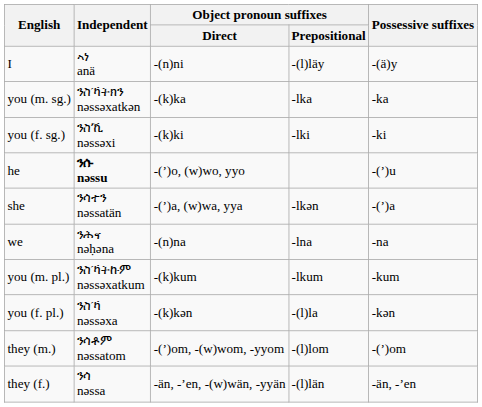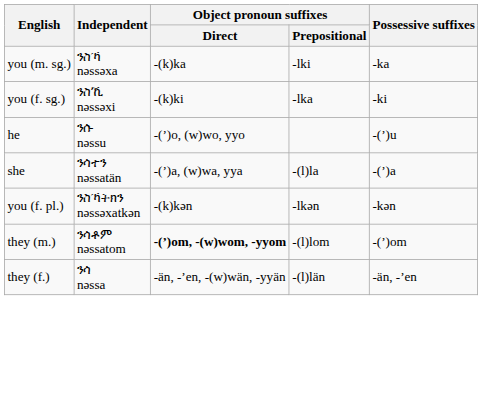- row: I | ኣነ anä | -(n)ni | -(l)läy | -(ä)y
you (m. sg.) | Independent: ንስኻትክን nǝssǝxatkǝn -> ንስኻ nǝssǝxa
you (m. sg.) | Object pronoun suffixes / Prepositional: -lka -> -lki
you (f. sg.) | Object pronoun suffixes / Prepositional: -lki -> -lka
he | Independent: bold -> normal
she | Object pronoun suffixes / Prepositional: -lkǝn -> -(l)la
- row: we | ንሕና nǝḥǝna | -(n)na | -lna | -na
- row: you (m. pl.) | ንስኻትኩም nǝssǝxatkum | -(k)kum | -lkum | -kum
you (f. pl.) | Independent: ንስኻ nǝssǝxa -> ንስኻትክን nǝssǝxatkǝn
you (f. pl.) | Object pronoun suffixes / Prepositional: -(l)la -> -lkǝn
they (m.) | Object pronoun suffixes / Direct: normal -> bold
